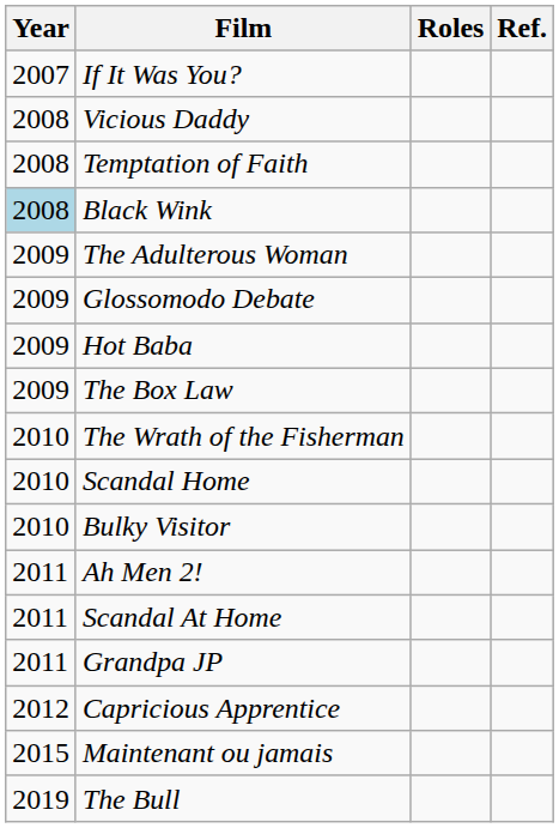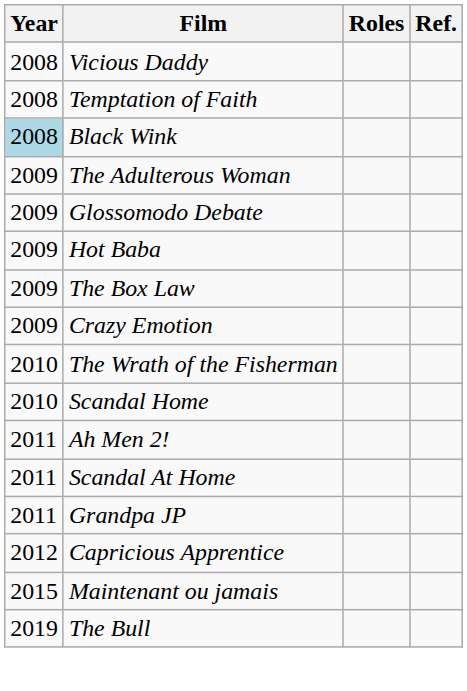- row: 2007 | If It Was You?
+ row: 2009 | Crazy Emotion
- row: 2010 | Bulky Visitor
